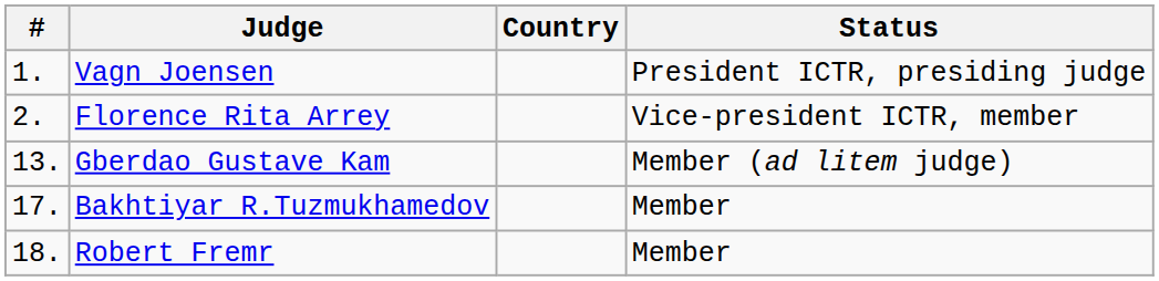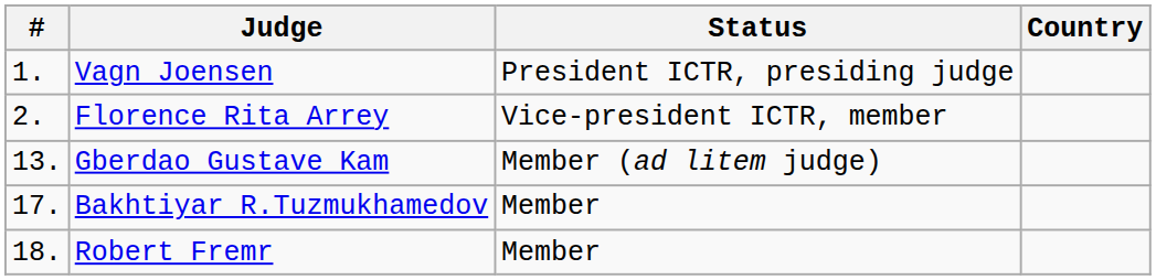columns swapped: Country <-> Status
